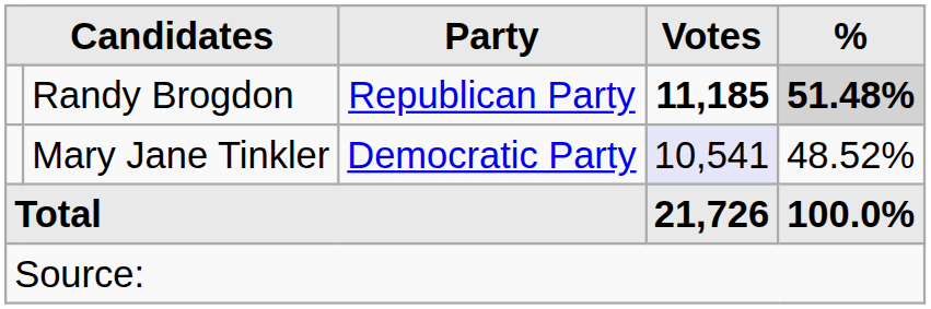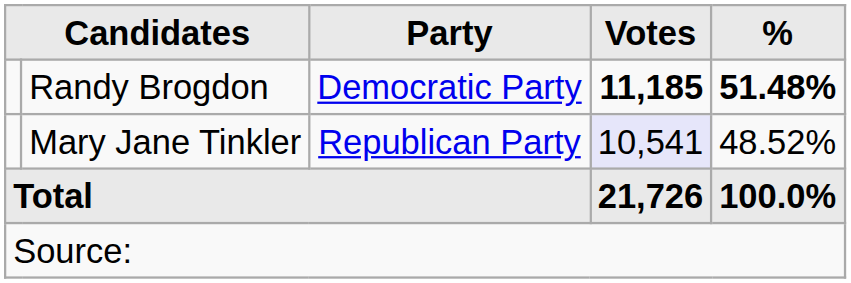Randy Brogdon | Party: Republican Party -> Democratic Party
Randy Brogdon | %: lightgrey background -> no background
Mary Jane Tinkler | Party: Democratic Party -> Republican Party
